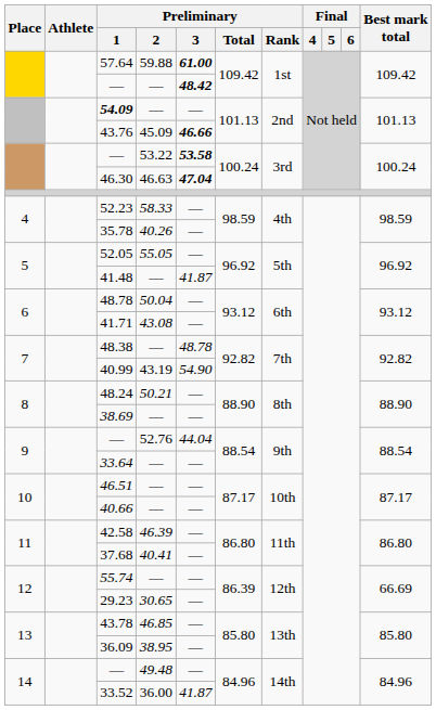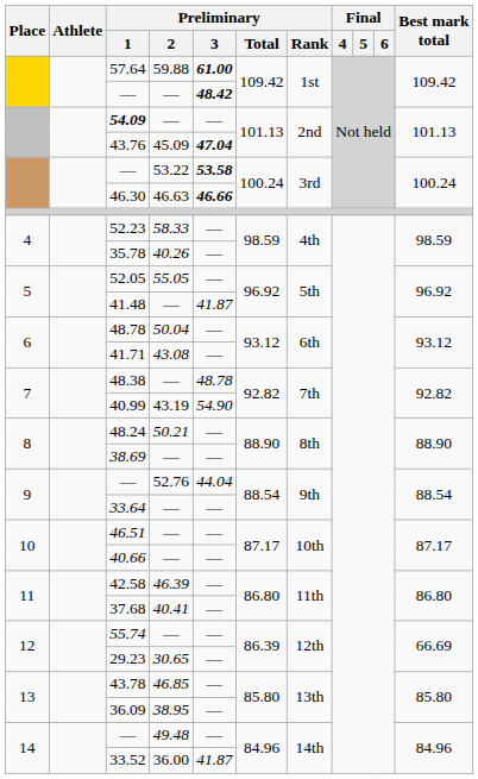43.76 | Preliminary / 3: 46.66 -> 47.04
46.30 | Preliminary / 3: 47.04 -> 46.66
